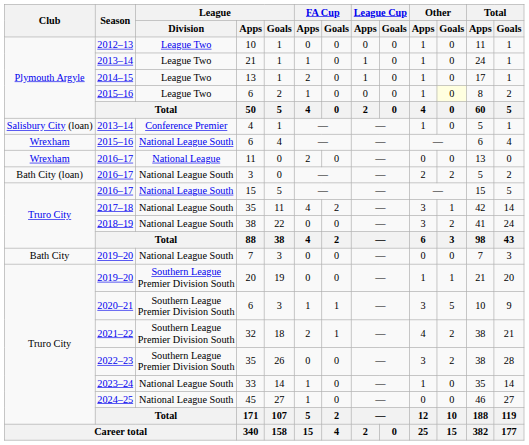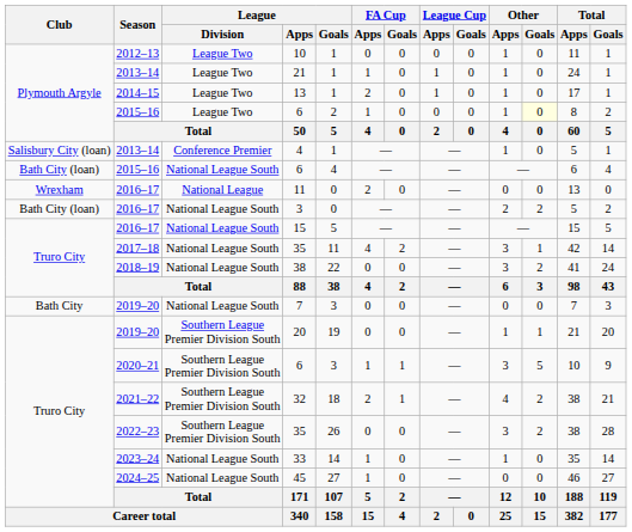National League South / 6 | Club: Wrexham -> Bath City (loan)
